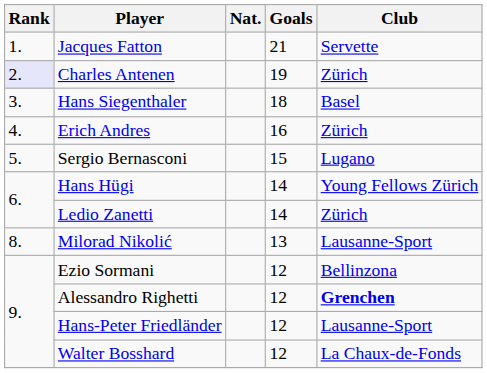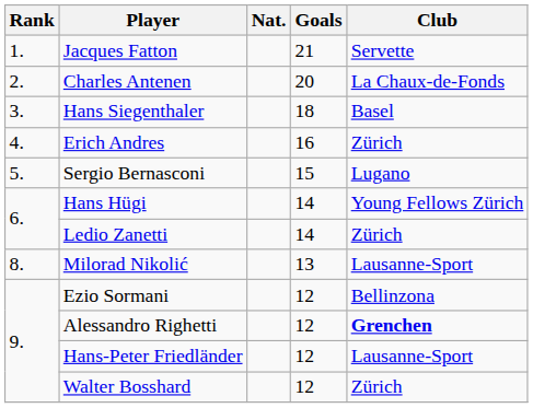Charles Antenen | Rank: lavender background -> no background
Charles Antenen | Goals: 19 -> 20
Charles Antenen | Club: Zürich -> La Chaux-de-Fonds
Walter Bosshard | Club: La Chaux-de-Fonds -> Zürich
